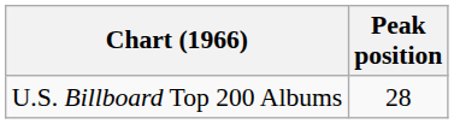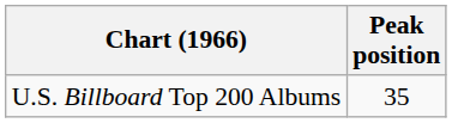U.S. Billboard Top 200 Albums | Peak position: 28 -> 35
